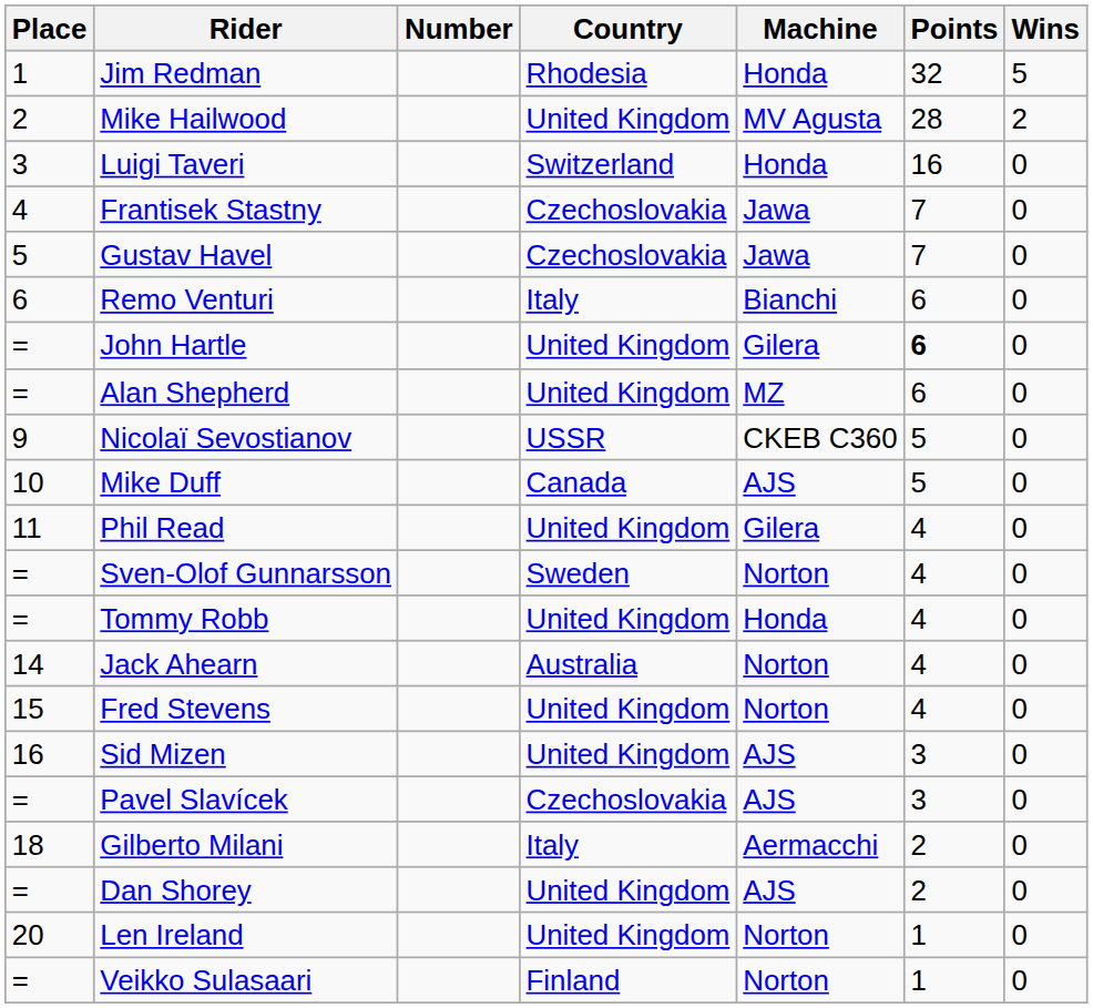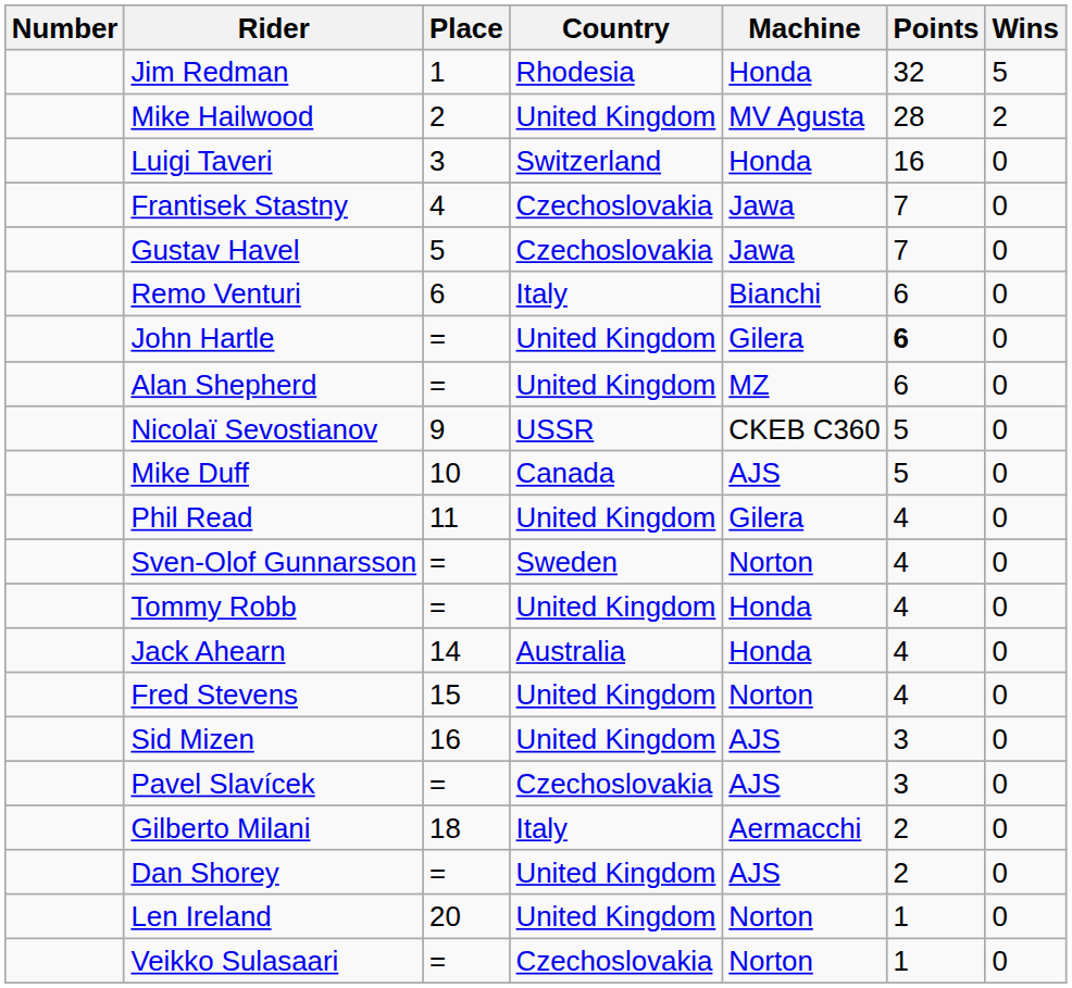columns swapped: Place <-> Number
Jack Ahearn | Machine: Norton -> Honda
Veikko Sulasaari | Country: Finland -> Czechoslovakia
